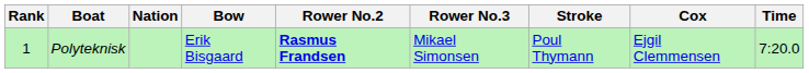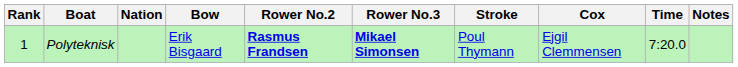+ column: Notes
Polyteknisk | Rower No.3: normal -> bold
